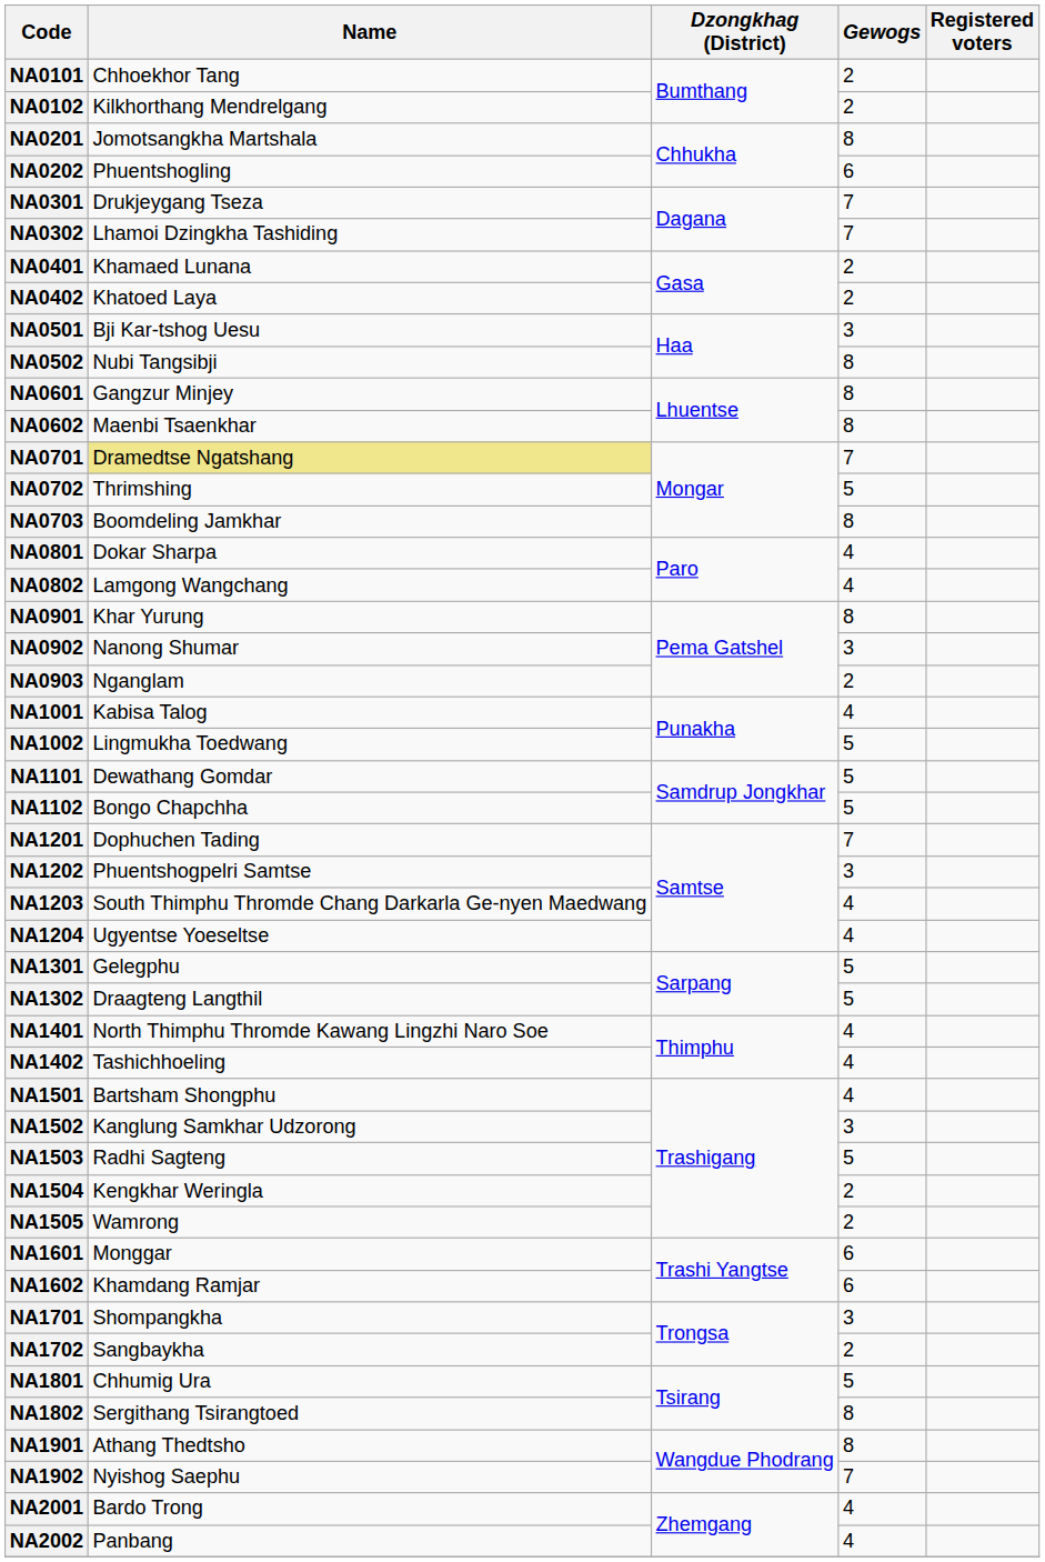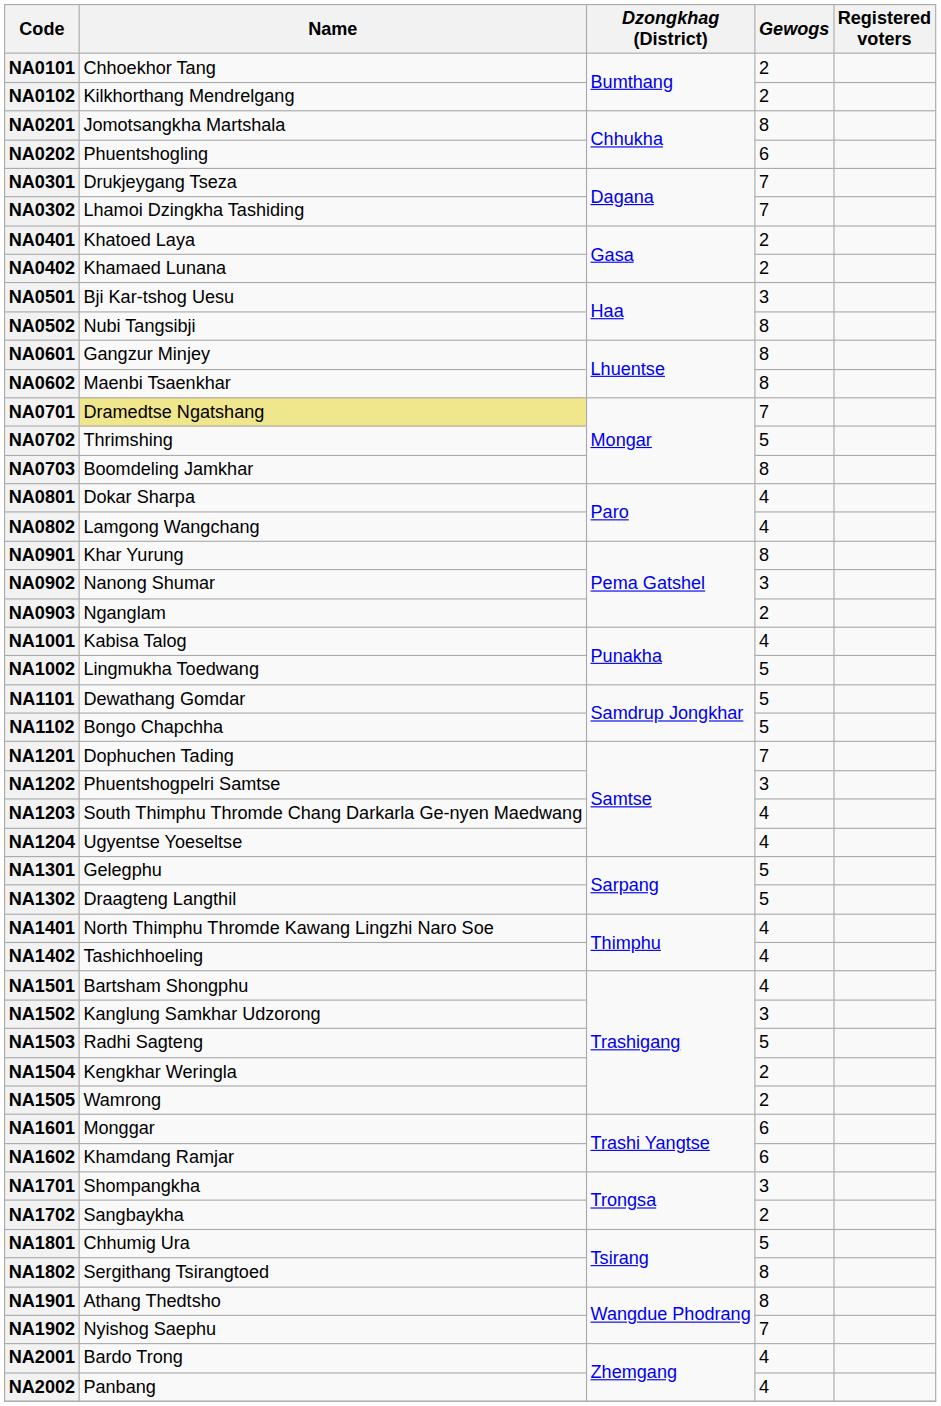NA0401 | Name: Khamaed Lunana -> Khatoed Laya
NA0402 | Name: Khatoed Laya -> Khamaed Lunana
